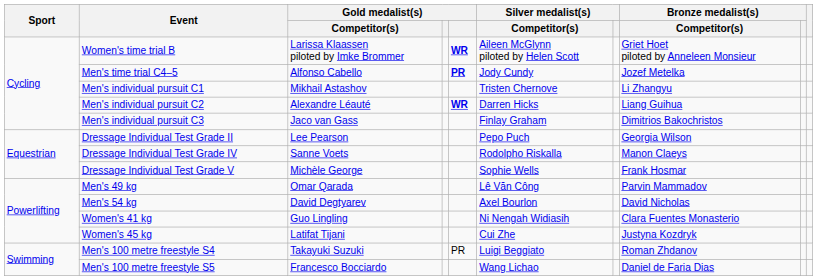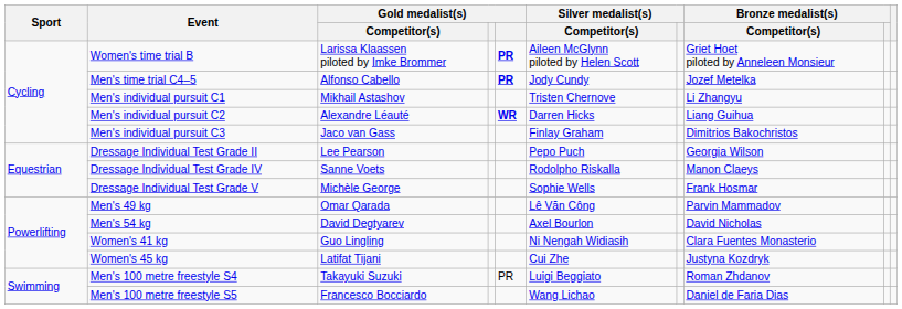Women's time trial B | column 5: WR -> PR
